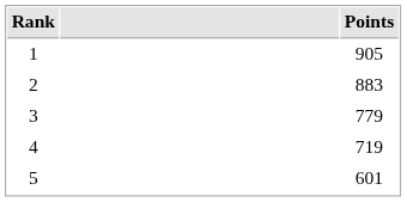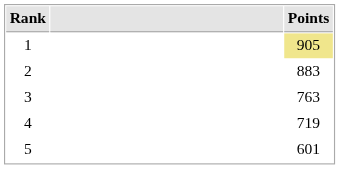1 | Points: no background -> khaki background
3 | Points: 779 -> 763
